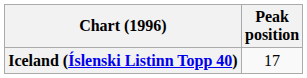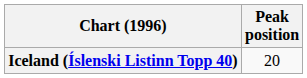Iceland (Íslenski Listinn Topp 40) | Peak position: 17 -> 20
